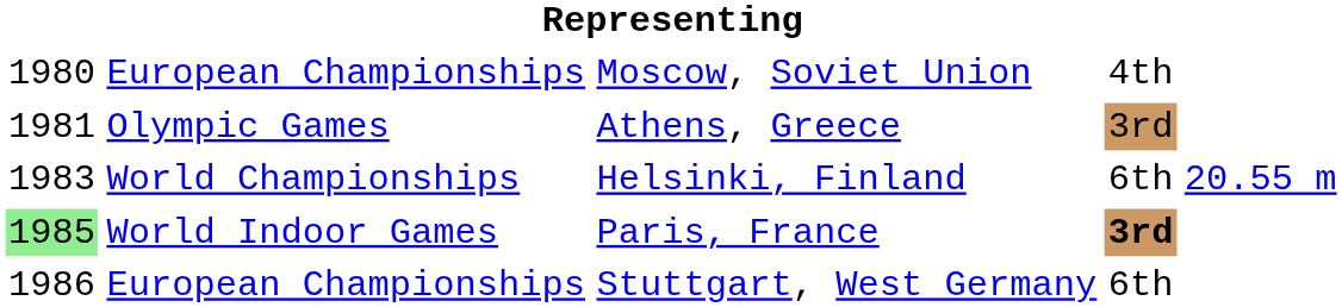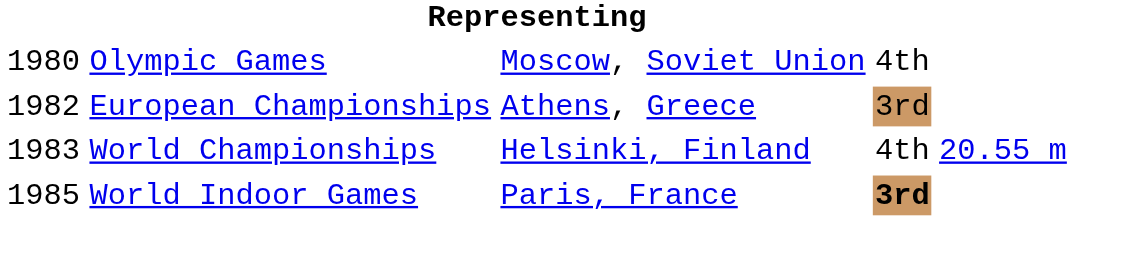Moscow, Soviet Union | column 2: European Championships -> Olympic Games
Athens, Greece | column 1: 1981 -> 1982
Athens, Greece | column 2: Olympic Games -> European Championships
Helsinki, Finland | column 4: 6th -> 4th
Paris, France | column 1: lightgreen background -> no background
- row: 1986 | European Championships | Stuttgart, West Germany | 6th
